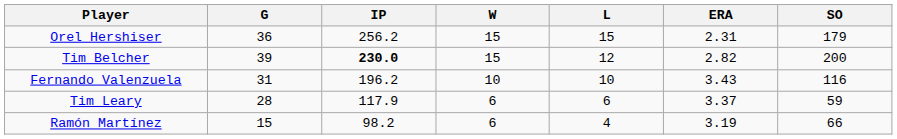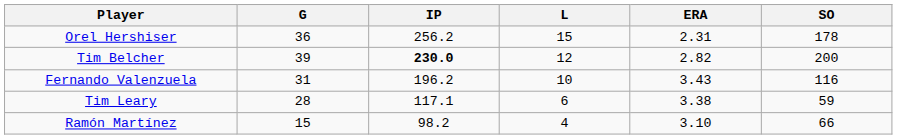- column: W | 15 | 15 | 10 | 6 | 6
Orel Hershiser | SO: 179 -> 178
Tim Leary | IP: 117.9 -> 117.1
Tim Leary | ERA: 3.37 -> 3.38
Ramón Martínez | ERA: 3.19 -> 3.10
